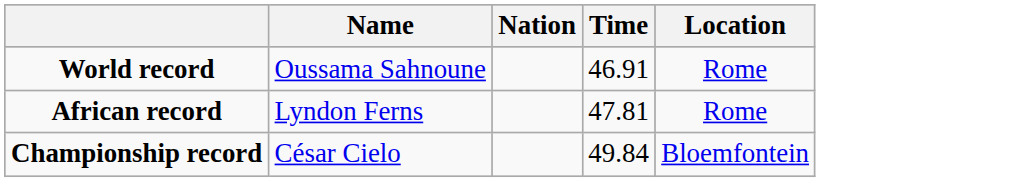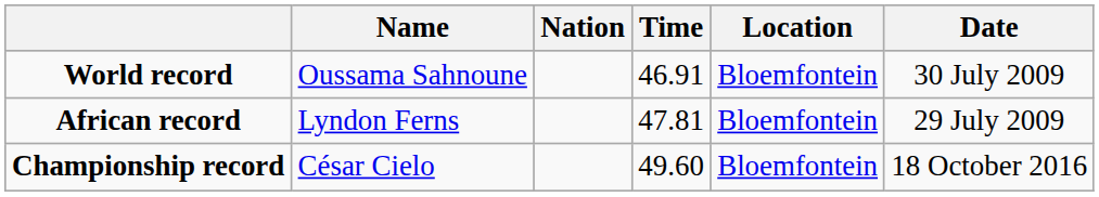+ column: Date | 30 July 2009 | 29 July 2009 | 18 October 2016
World record | Location: Rome -> Bloemfontein
African record | Location: Rome -> Bloemfontein
Championship record | Time: 49.84 -> 49.60
